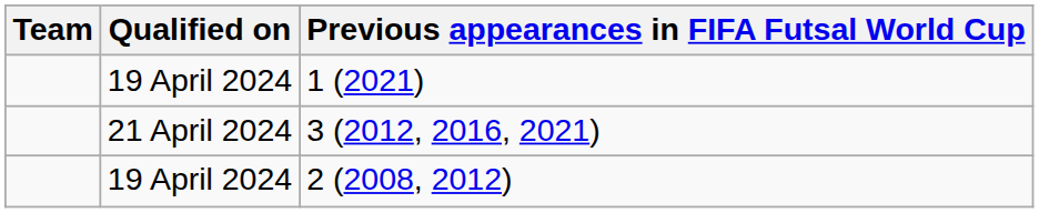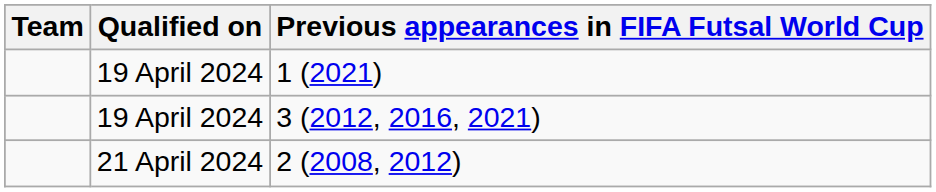3 (2012, 2016, 2021) | Qualified on: 21 April 2024 -> 19 April 2024
2 (2008, 2012) | Qualified on: 19 April 2024 -> 21 April 2024
